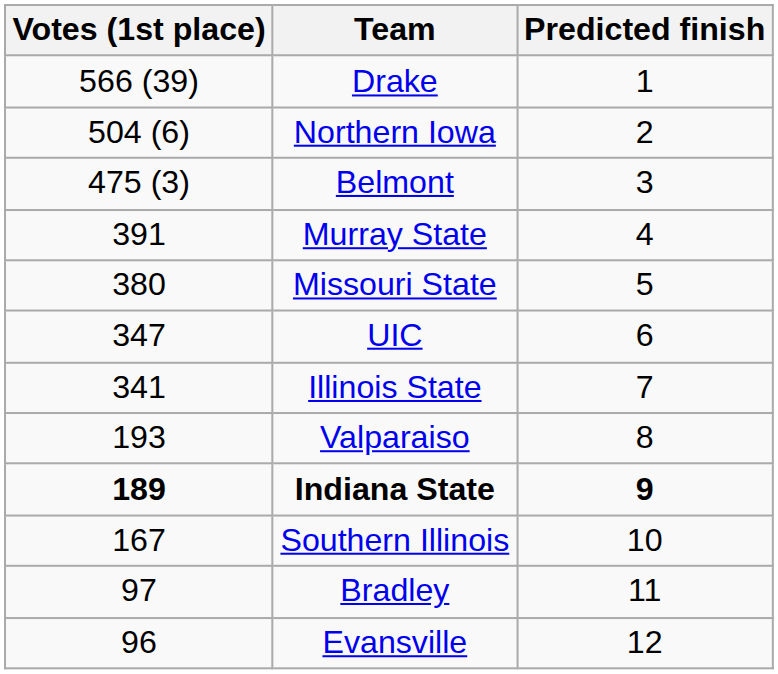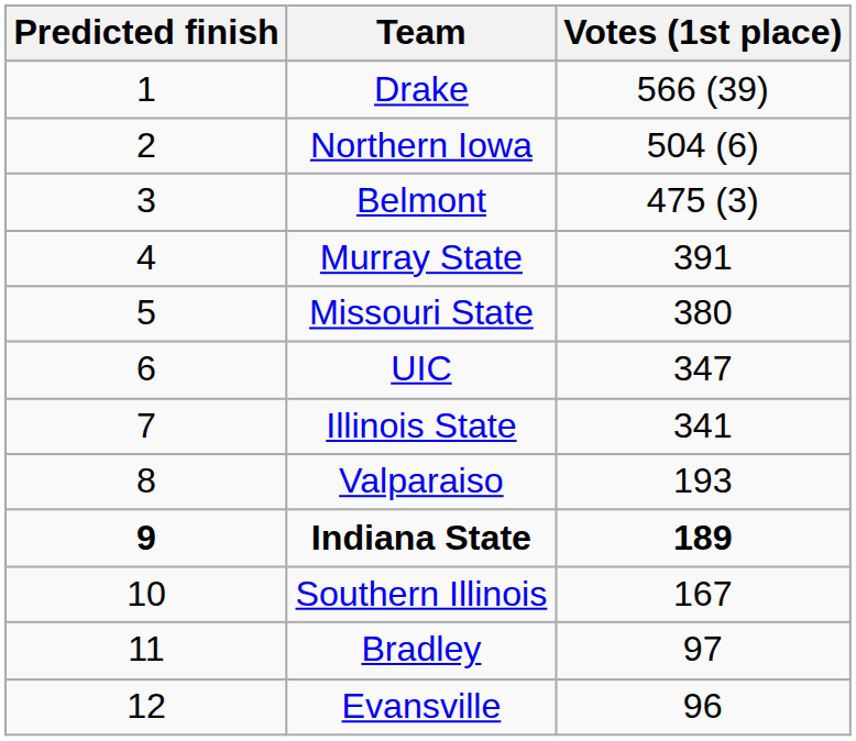columns swapped: Predicted finish <-> Votes (1st place)
